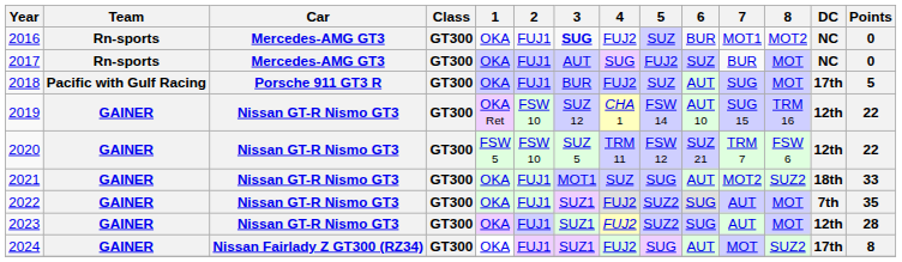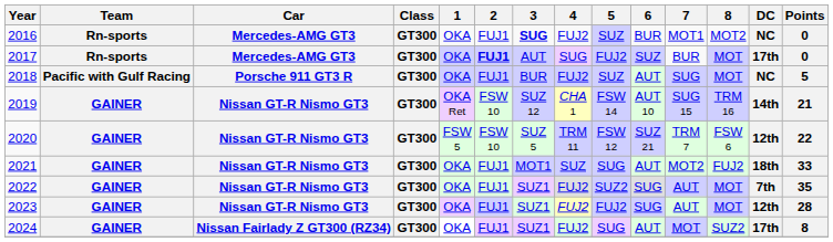2017 | 2: normal -> bold
2017 | DC: NC -> 17th
2018 | DC: 17th -> NC
2019 | DC: 12th -> 14th
2019 | Points: 22 -> 21
2021 | 8: SUZ2 -> FUJ2
2023 | 5: SUZ2 -> FUJ2
